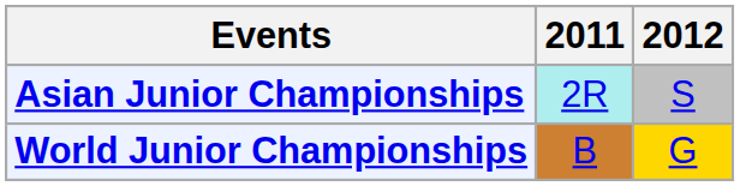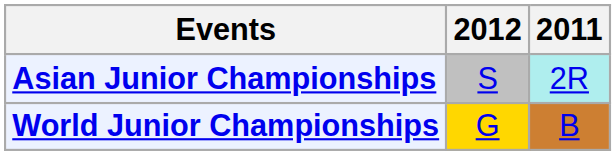columns swapped: 2011 <-> 2012
